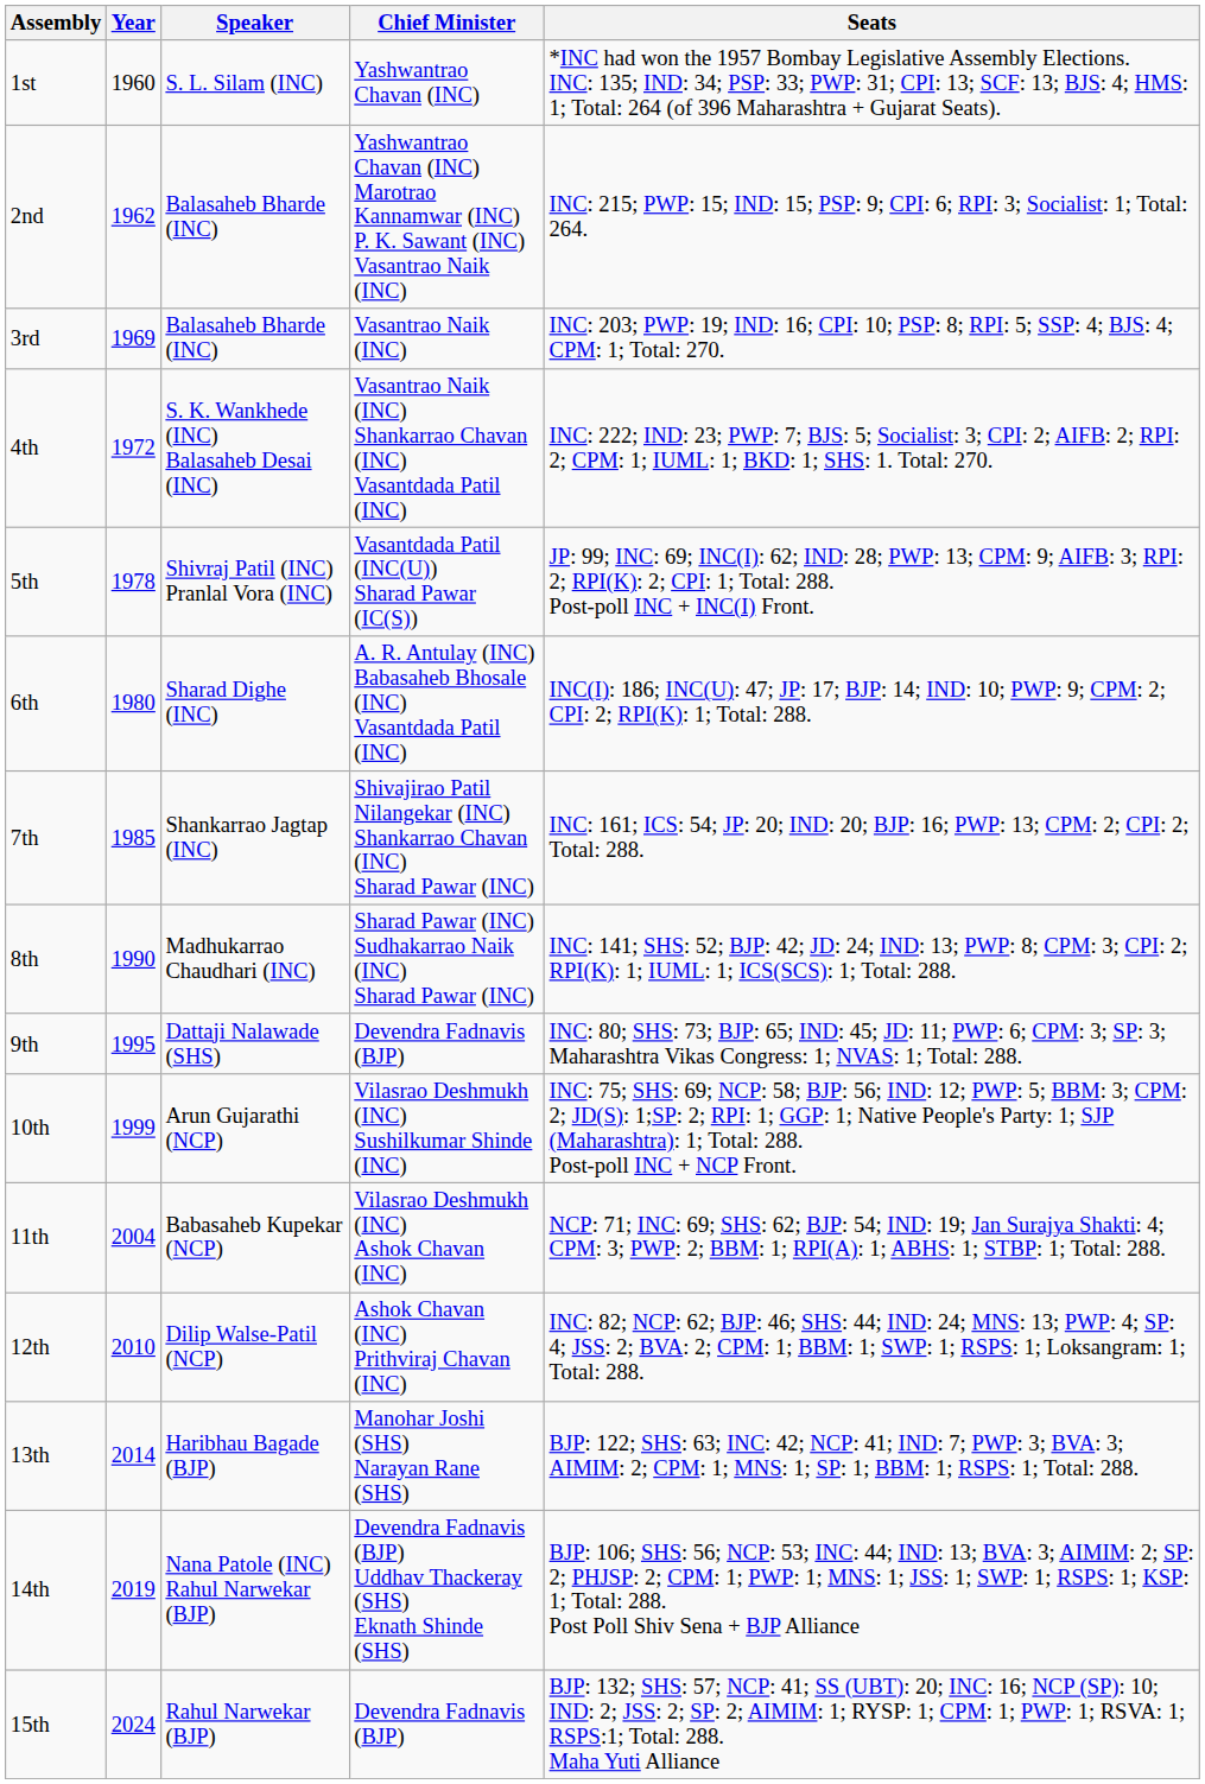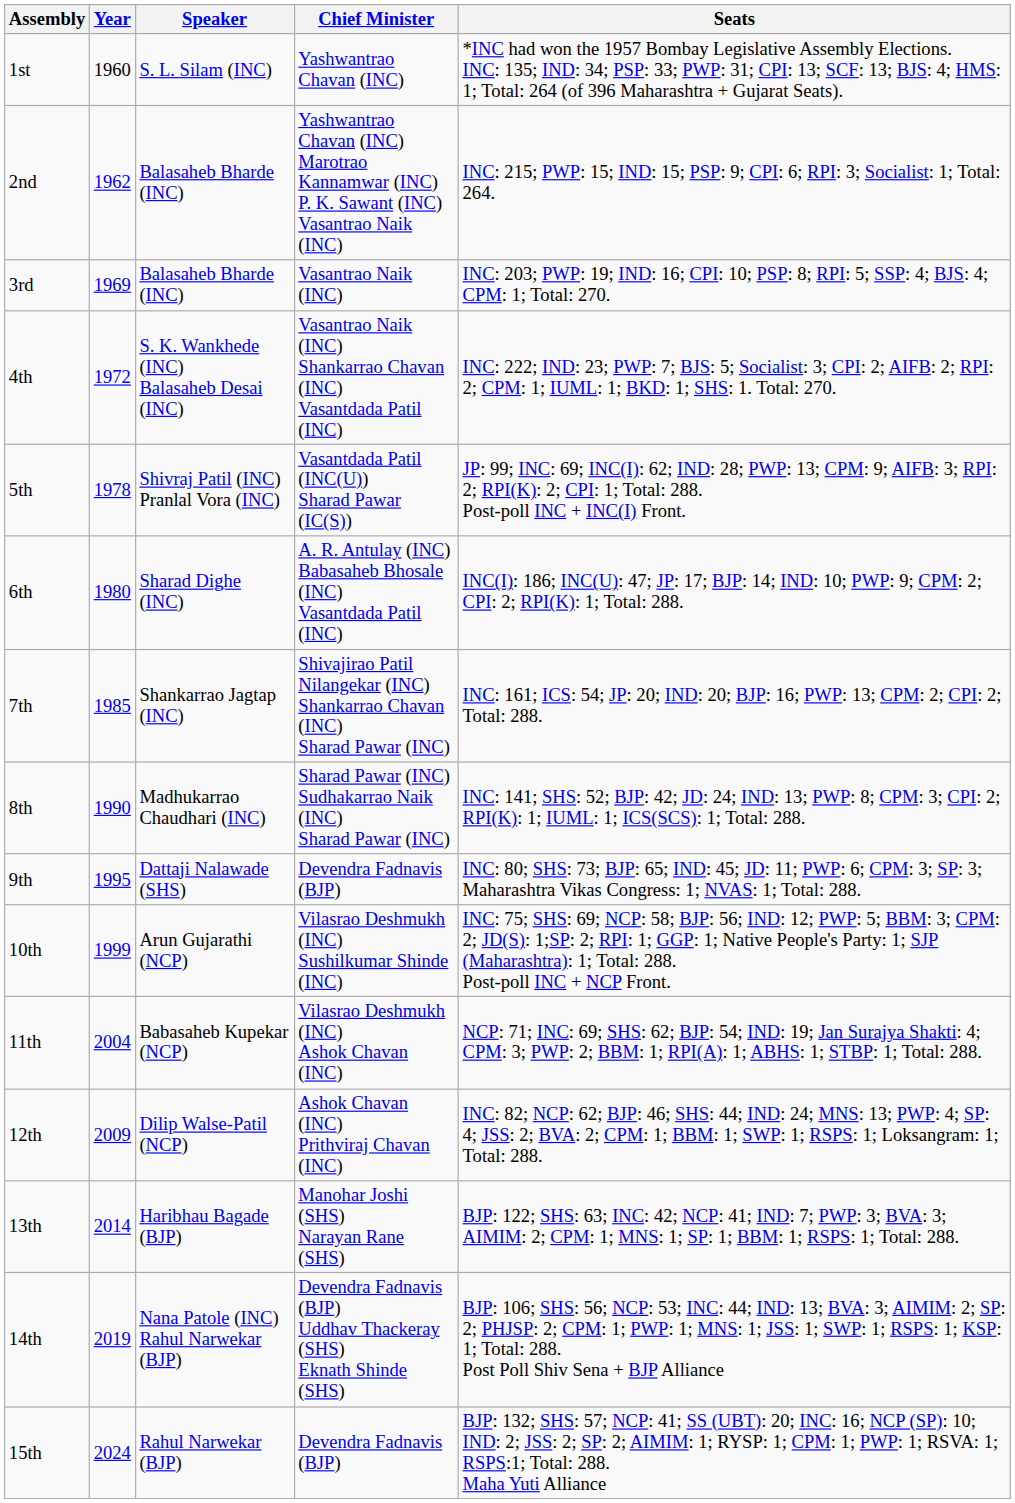12th | Year: 2010 -> 2009
